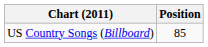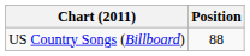US Country Songs (Billboard) | Position: 85 -> 88
